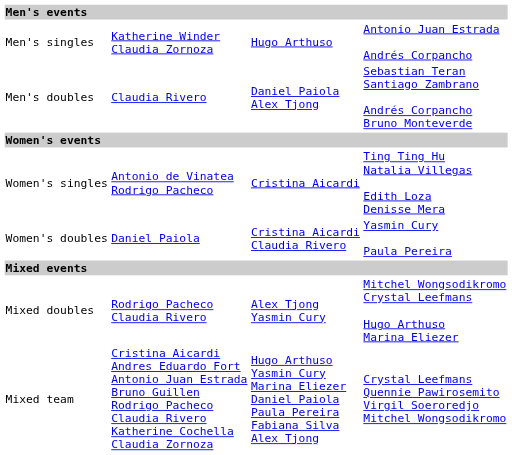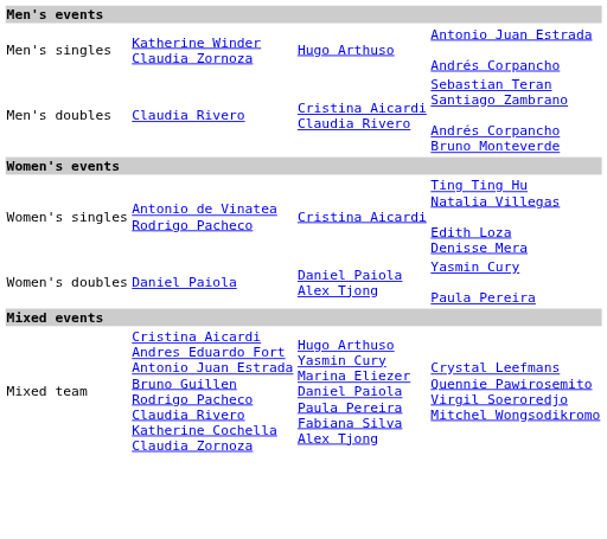Men's doubles | column 3: Daniel Paiola Alex Tjong -> Cristina Aicardi Claudia Rivero
Women's doubles | column 3: Cristina Aicardi Claudia Rivero -> Daniel Paiola Alex Tjong
- row: Mixed doubles | Rodrigo Pacheco Claudia Rivero | Alex Tjong Yasmin Cury | Mitchel Wongsodikromo Crystal Leefmans Hugo Arthuso Marina Eliezer
